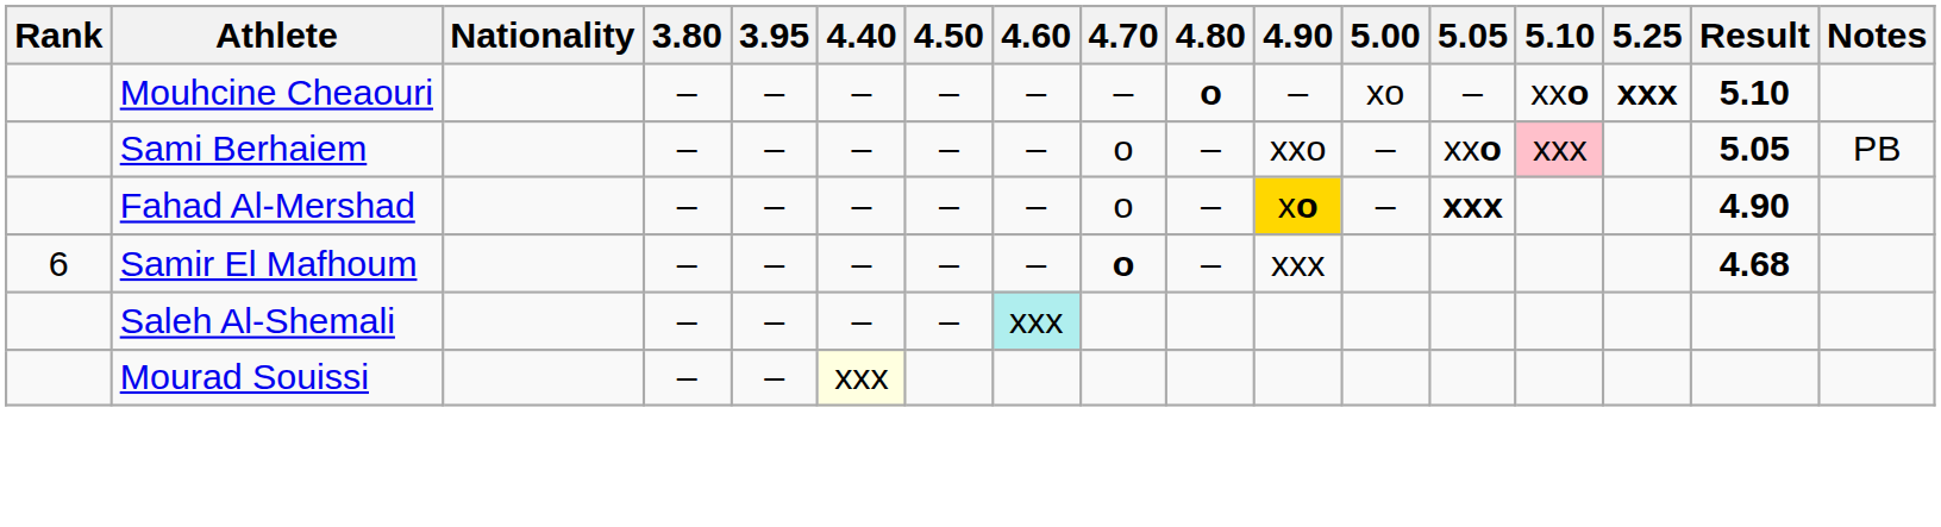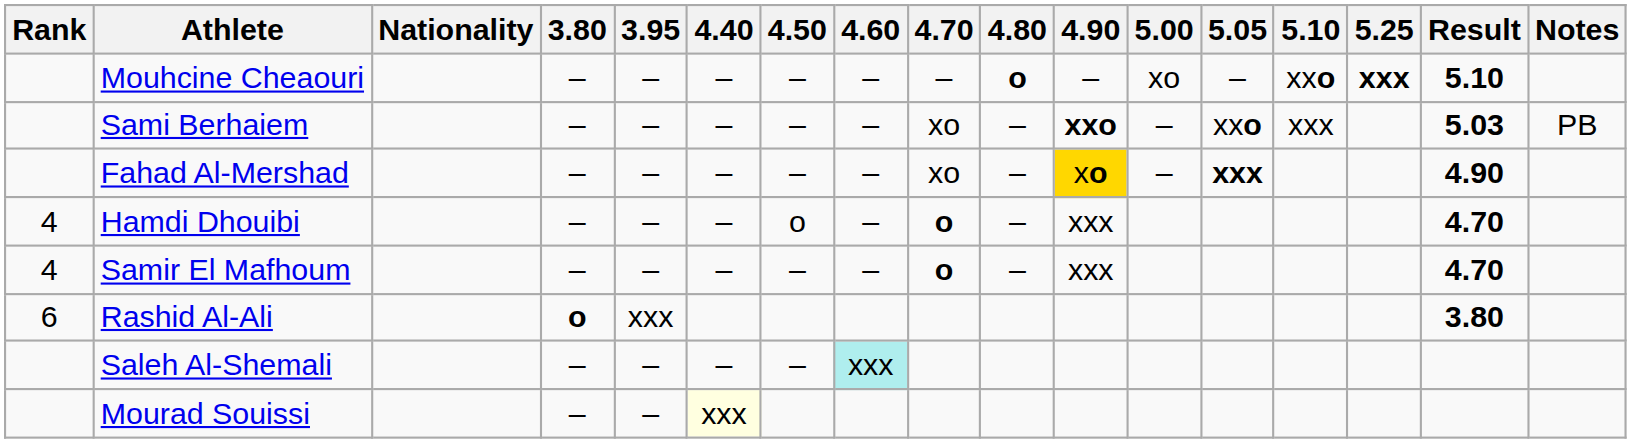Sami Berhaiem | 4.70: o -> xo
Sami Berhaiem | 4.90: normal -> bold
Sami Berhaiem | 5.10: pink background -> no background
Sami Berhaiem | Result: 5.05 -> 5.03
Fahad Al-Mershad | 4.70: o -> xo
+ row: 4 | Hamdi Dhouibi | – | – | – | o | – | o | – | xxx | 4.70
Samir El Mafhoum | Rank: 6 -> 4
Samir El Mafhoum | Result: 4.68 -> 4.70
+ row: 6 | Rashid Al-Ali | o | xxx | 3.80
